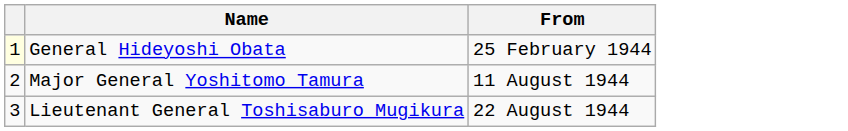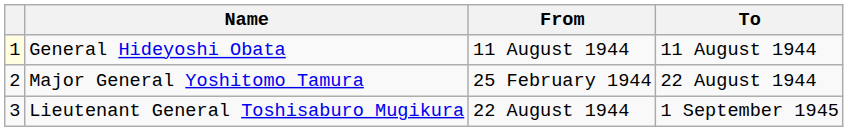+ column: To | 11 August 1944 | 22 August 1944 | 1 September 1945
General Hideyoshi Obata | From: 25 February 1944 -> 11 August 1944
Major General Yoshitomo Tamura | From: 11 August 1944 -> 25 February 1944
